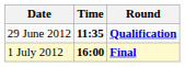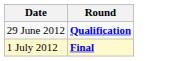- column: Time | 11:35 | 16:00
